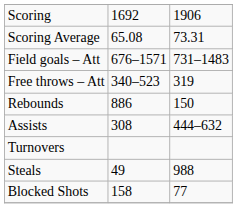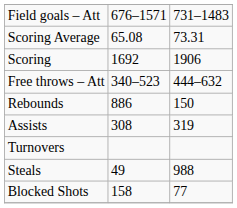rows swapped: Scoring <-> Field goals – Att
Free throws – Att | column 3: 319 -> 444–632
Assists | column 3: 444–632 -> 319
